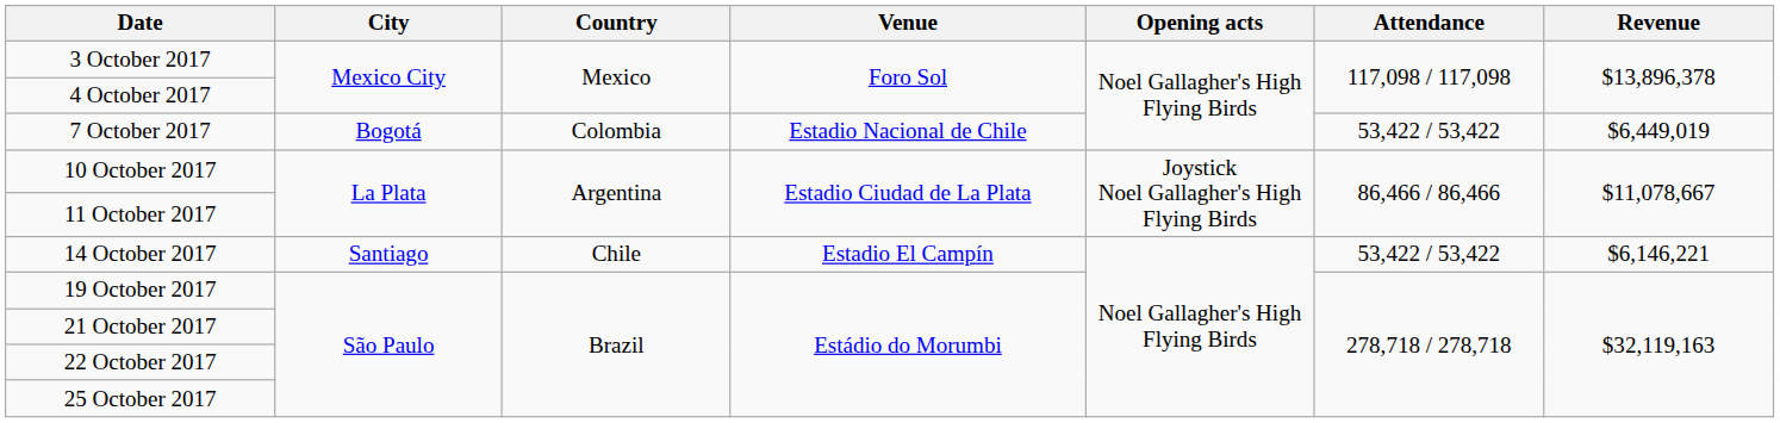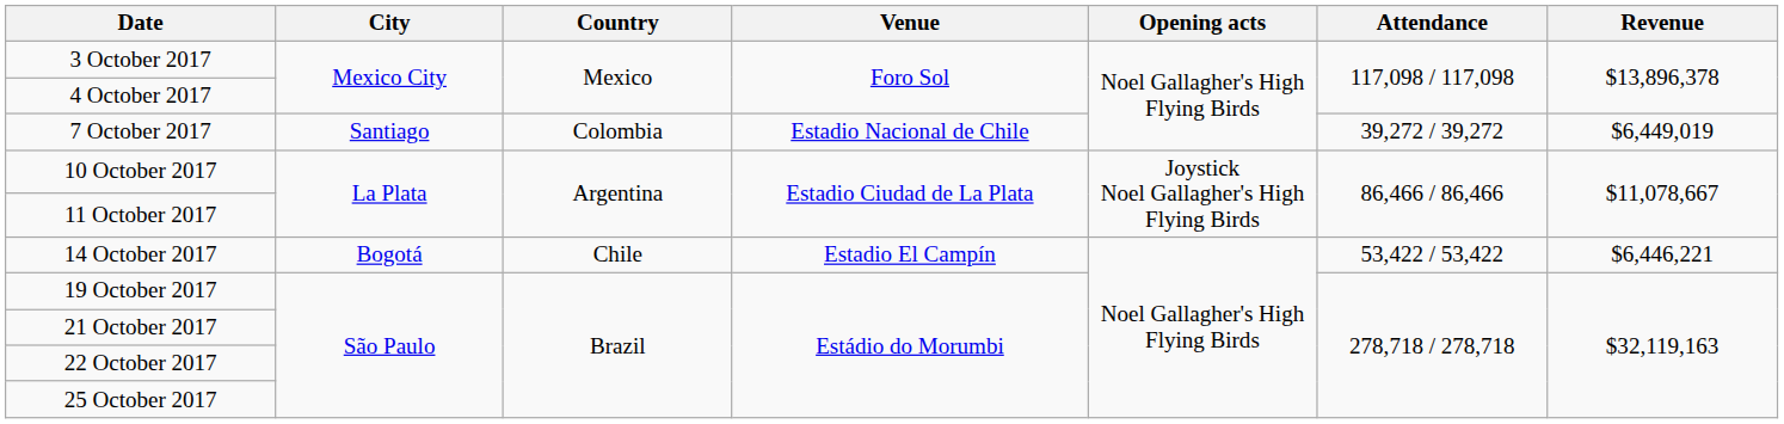7 October 2017 | City: Bogotá -> Santiago
7 October 2017 | Attendance: 53,422 / 53,422 -> 39,272 / 39,272
14 October 2017 | City: Santiago -> Bogotá
14 October 2017 | Revenue: $6,146,221 -> $6,446,221
